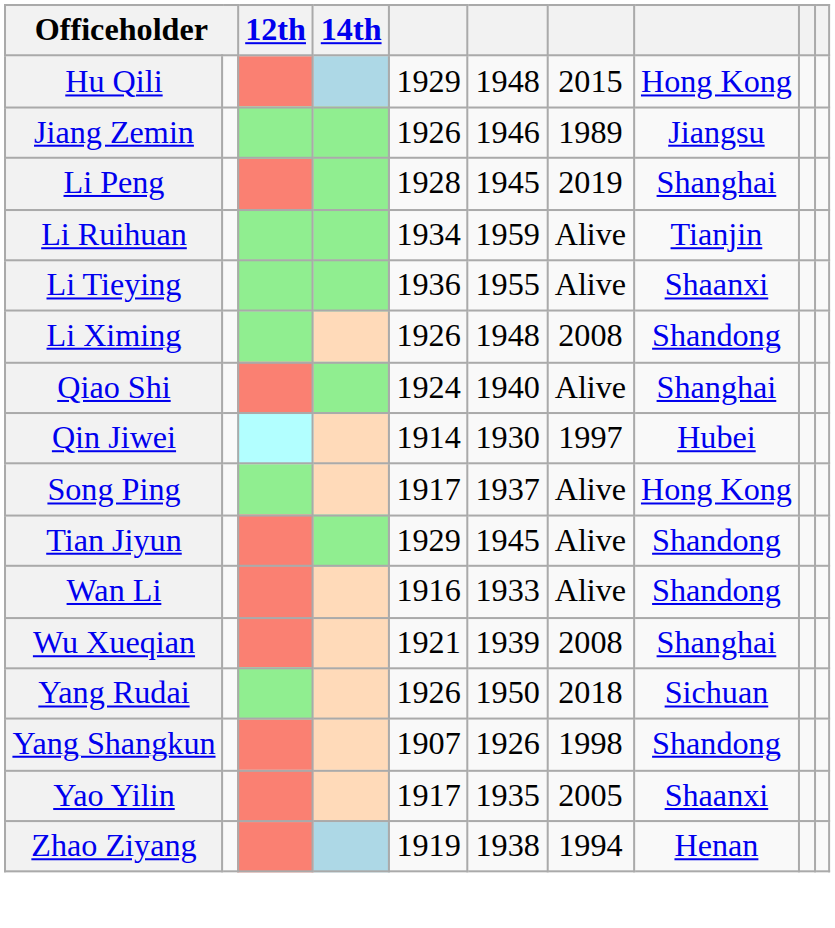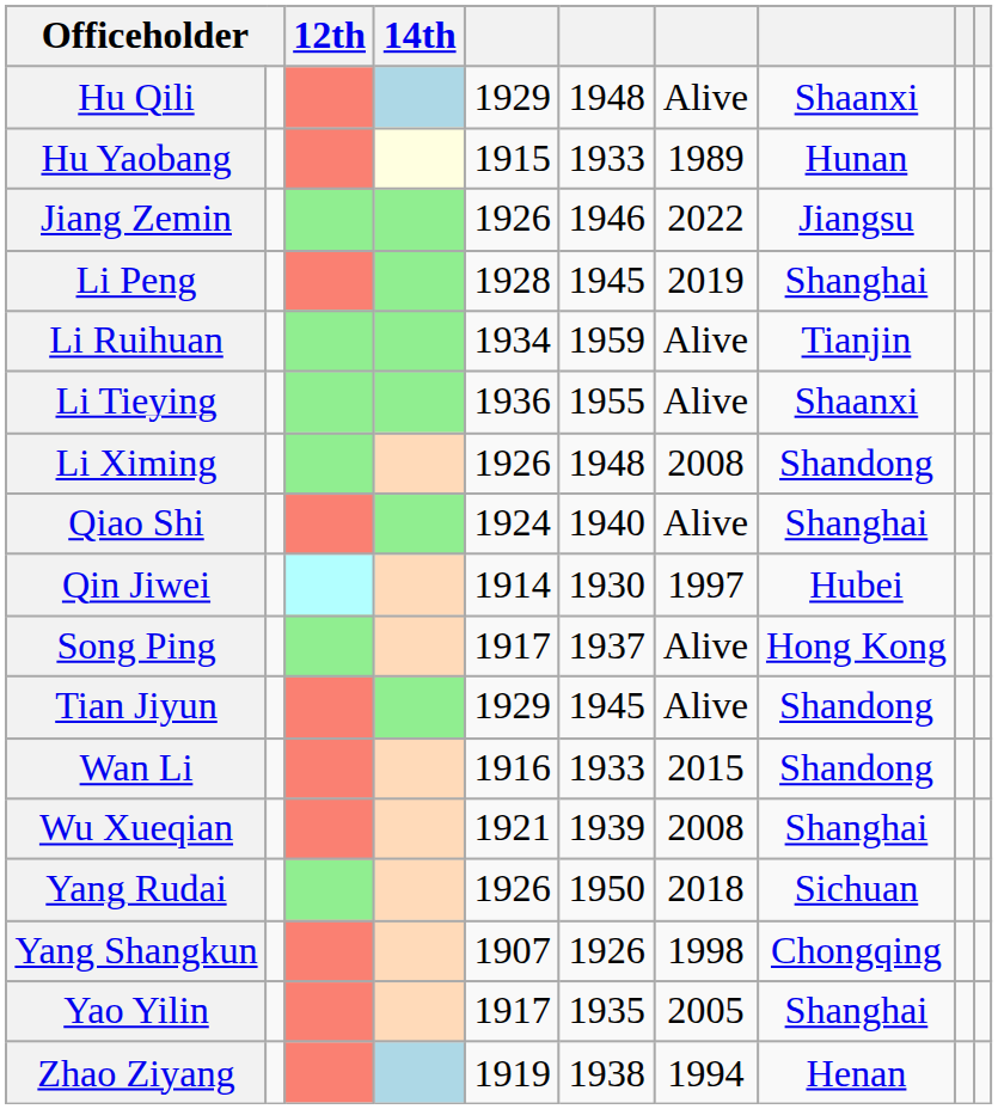Hu Qili | column 7: 2015 -> Alive
Hu Qili | column 8: Hong Kong -> Shaanxi
+ row: Hu Yaobang | 1915 | 1933 | 1989 | Hunan
Jiang Zemin | column 7: 1989 -> 2022
Wan Li | column 7: Alive -> 2015
Yang Shangkun | column 8: Shandong -> Chongqing
Yao Yilin | column 8: Shaanxi -> Shanghai
